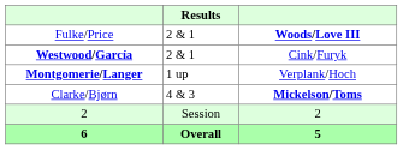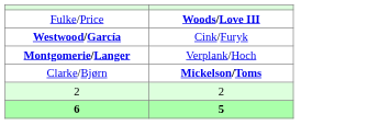- column: Results | 2 & 1 | 2 & 1 | 1 up | 4 & 3 | Session | Overall
